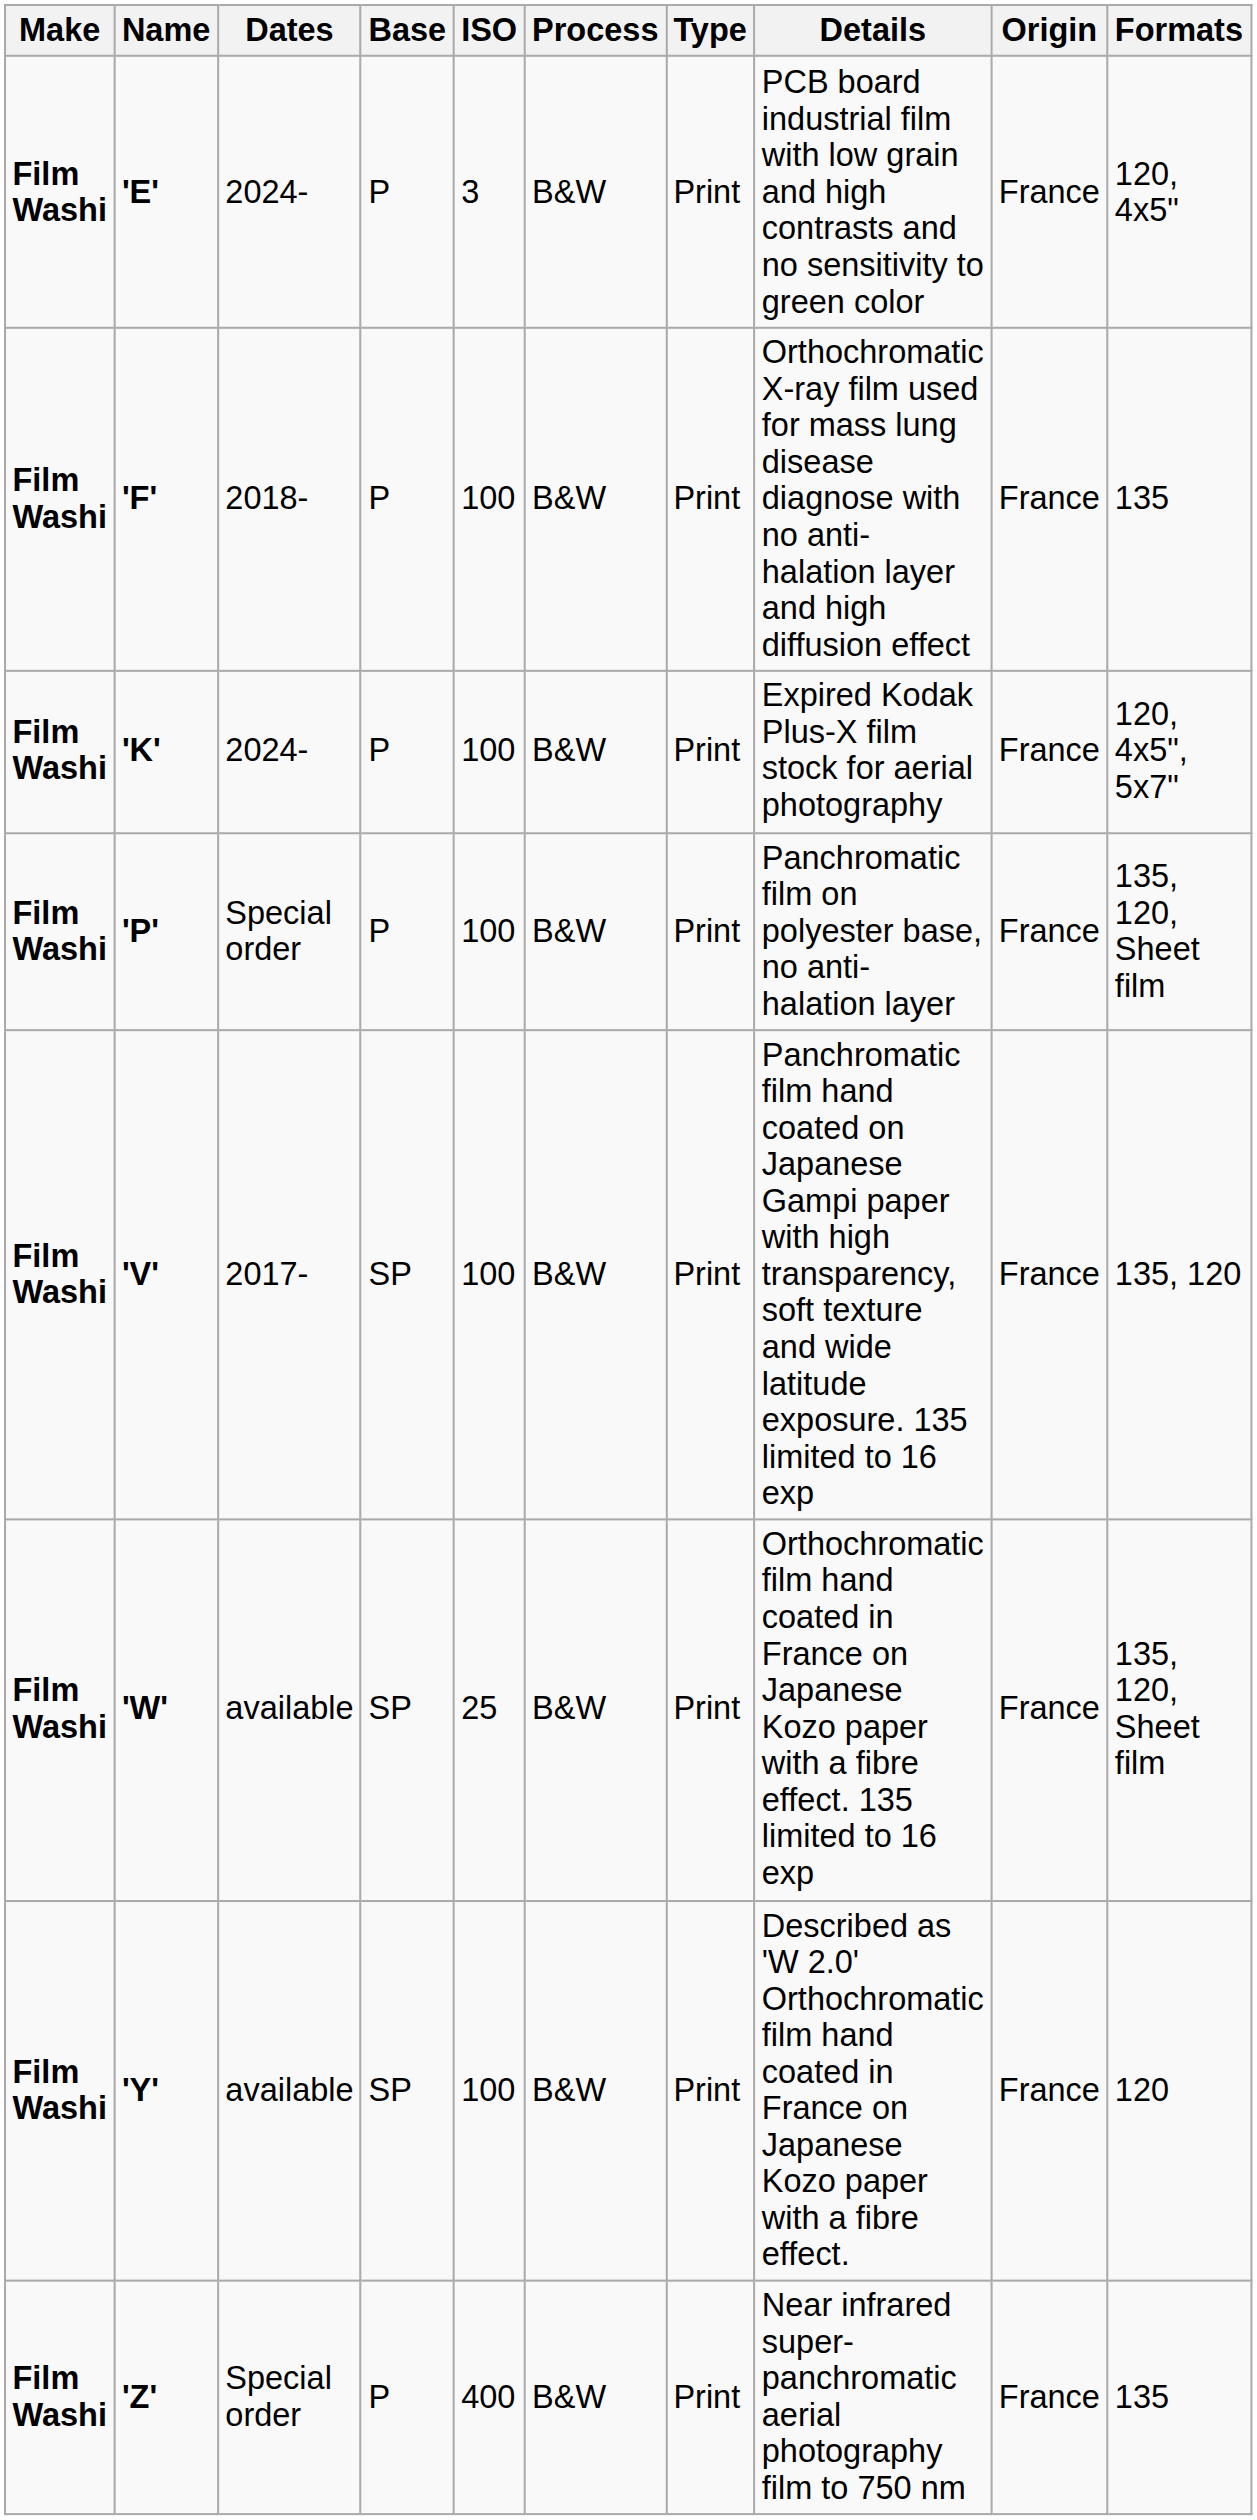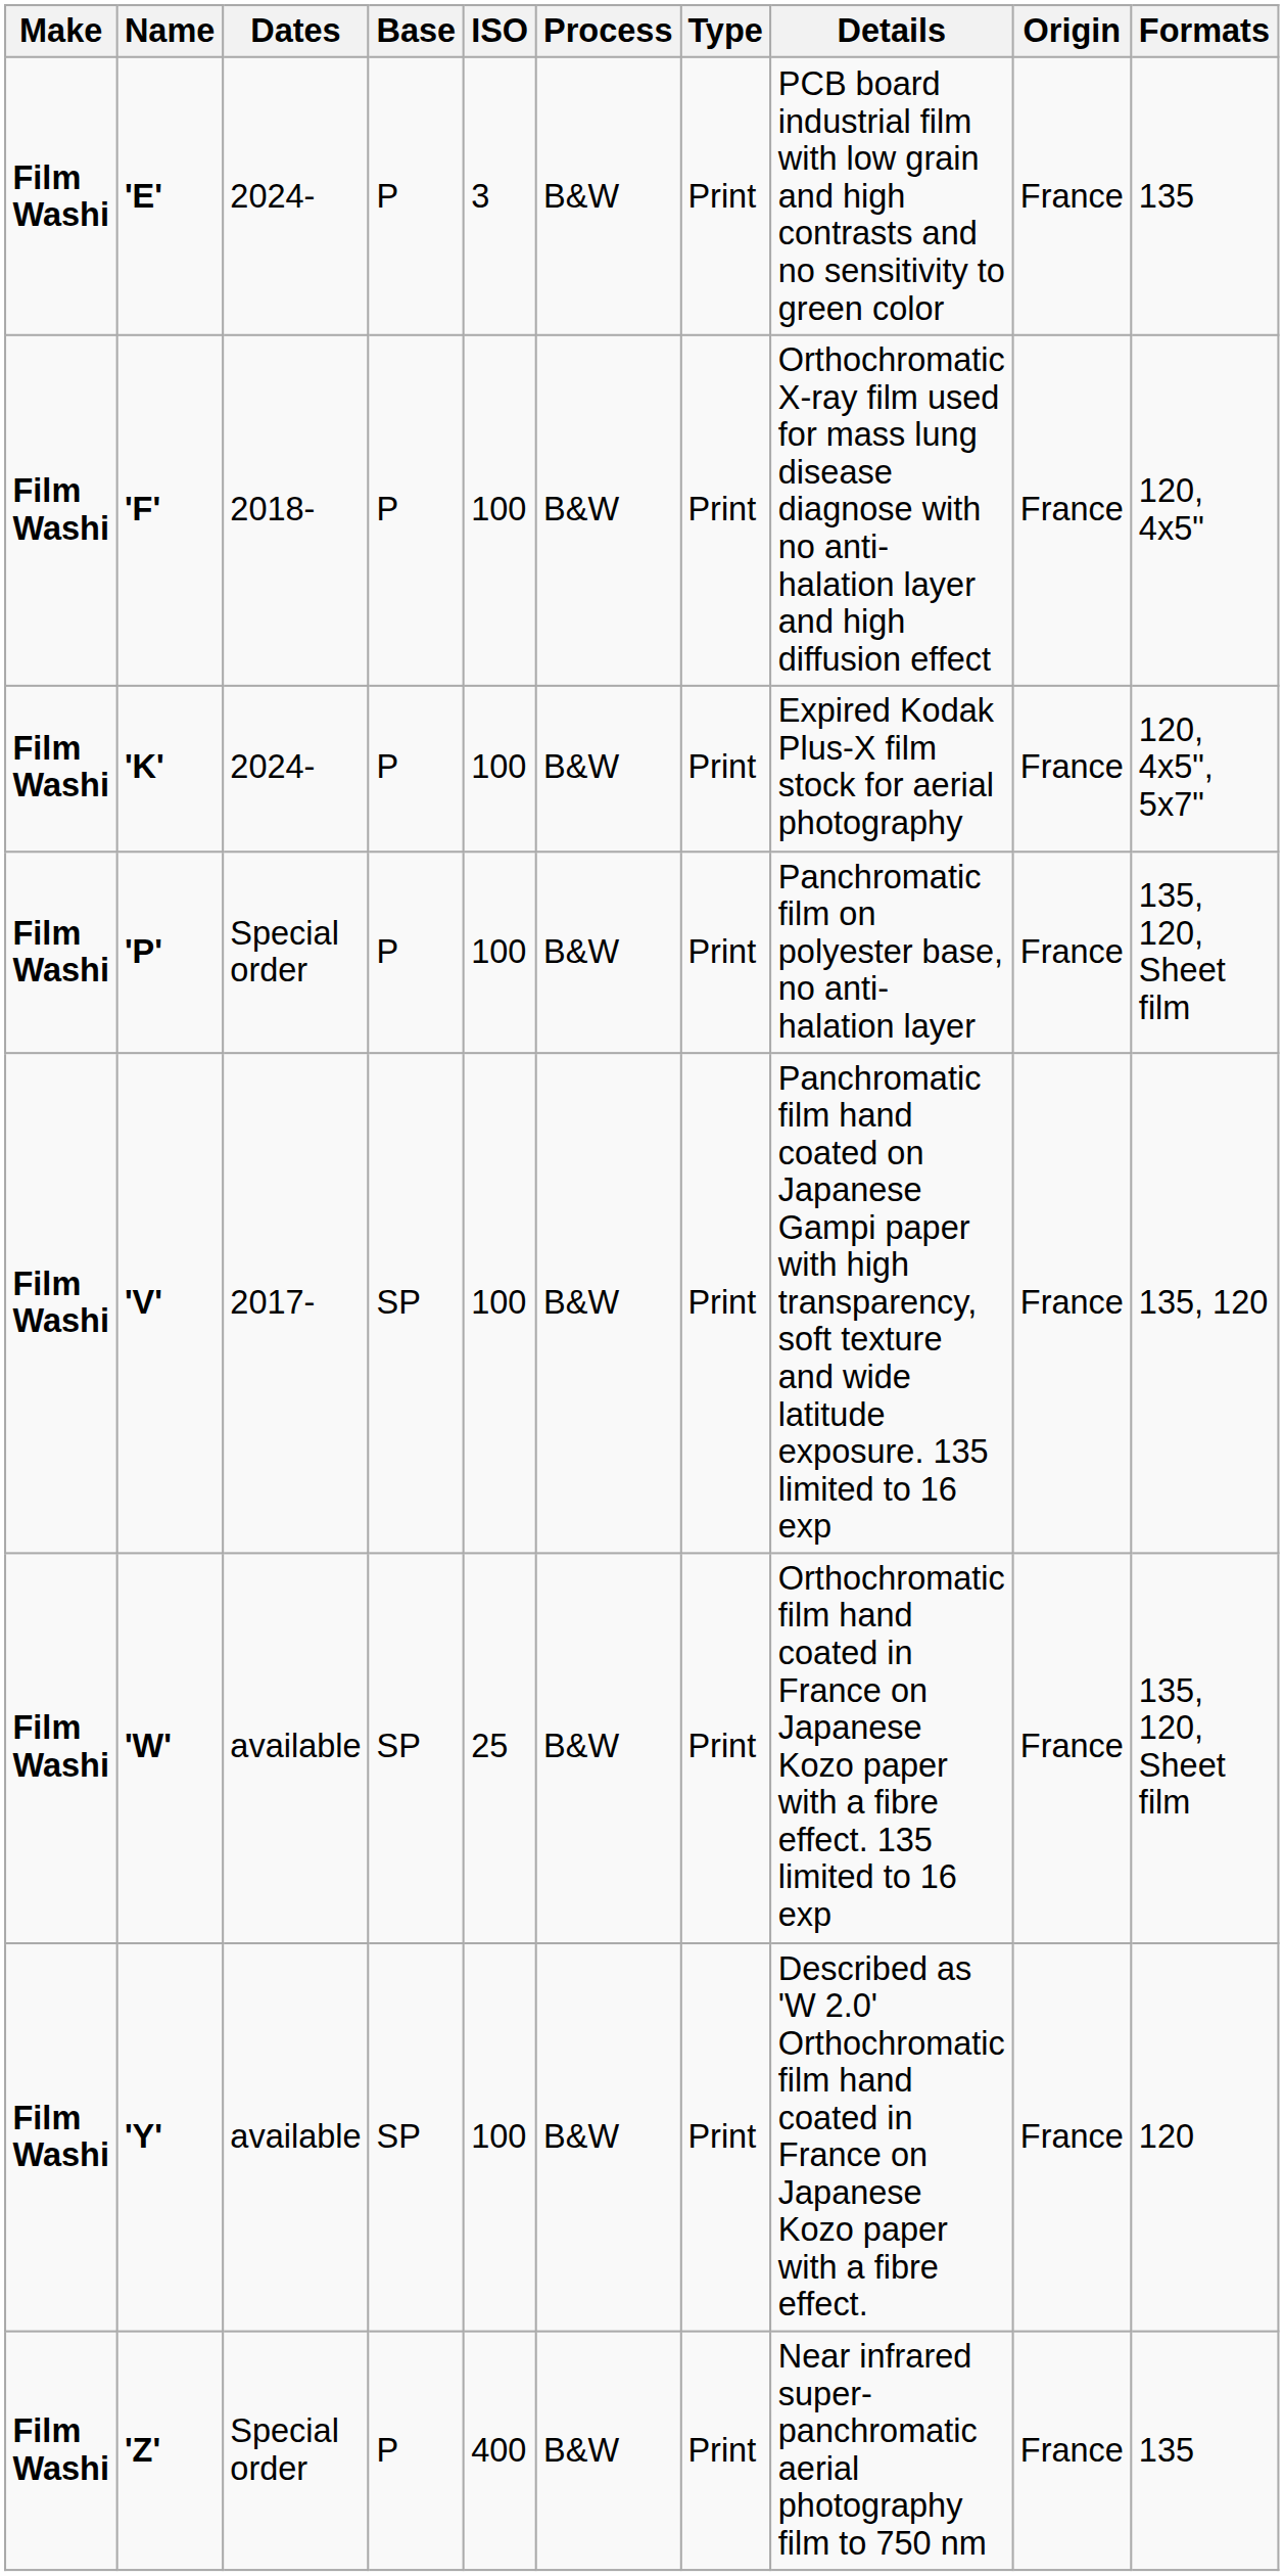'E' | Formats: 120, 4x5" -> 135
'F' | Formats: 135 -> 120, 4x5"
